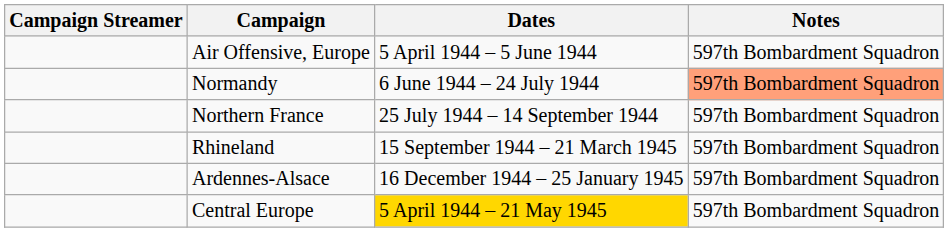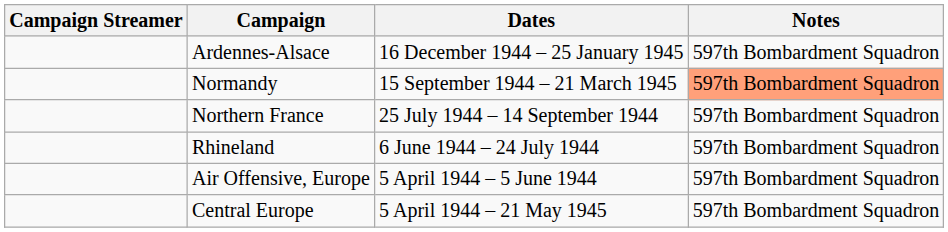rows swapped: Air Offensive, Europe <-> Ardennes-Alsace
Normandy | Dates: 6 June 1944 – 24 July 1944 -> 15 September 1944 – 21 March 1945
Rhineland | Dates: 15 September 1944 – 21 March 1945 -> 6 June 1944 – 24 July 1944
Central Europe | Dates: gold background -> no background
